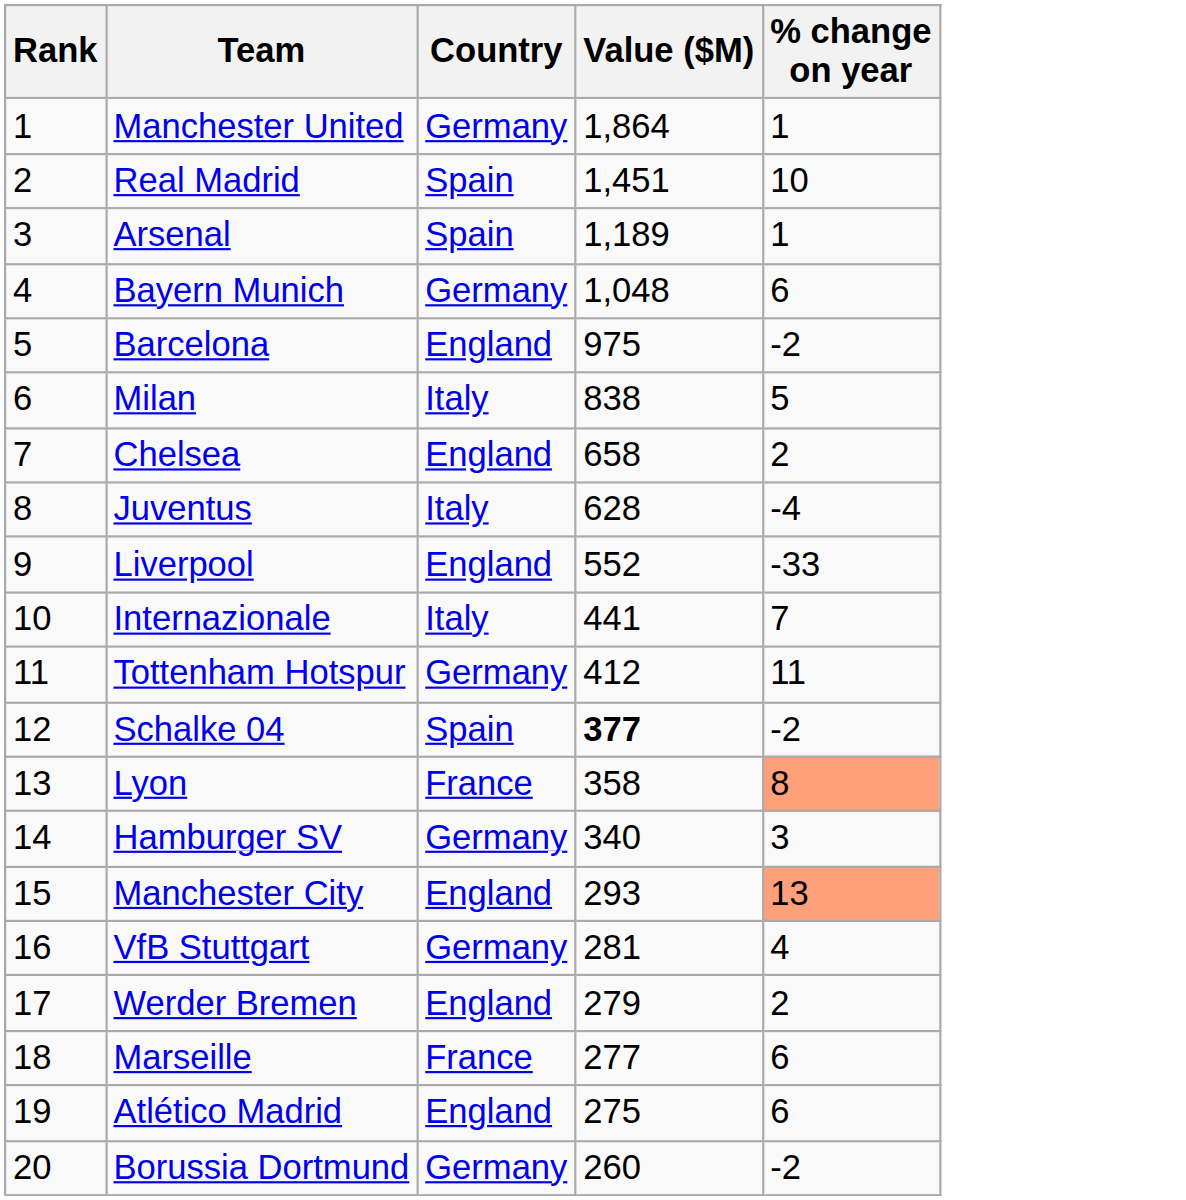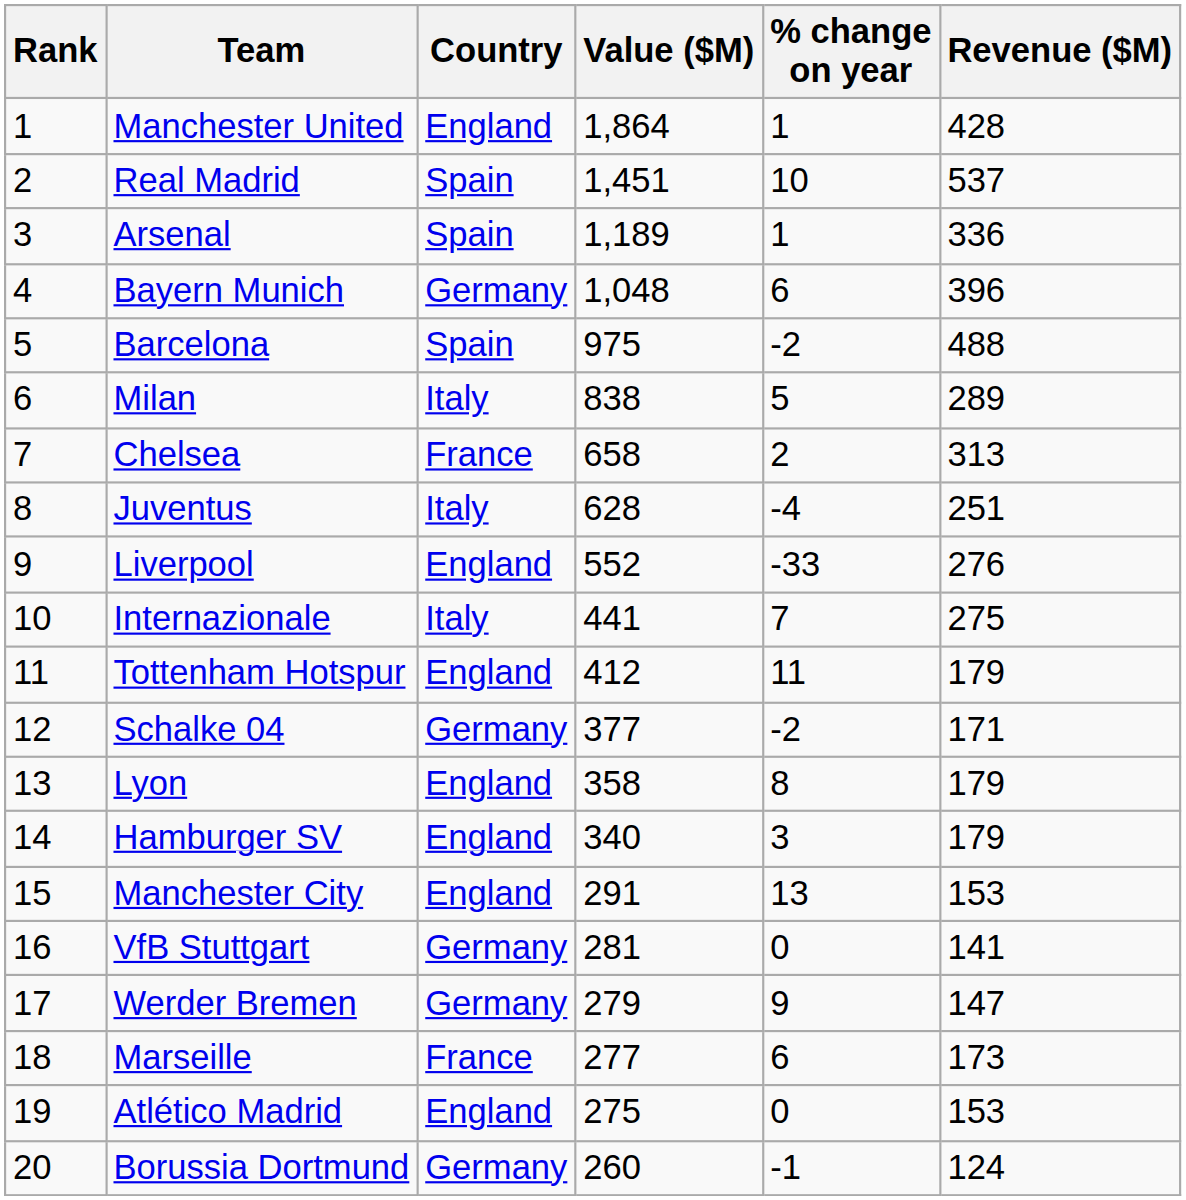+ column: Revenue ($M) | 428 | 537 | 336 | 396 | 488 | 289 | 313 | 251 | 276 | 275 | 179 | 171 | 179 | 179 | 153 | 141 | 147 | 173 | 153 | 124
Manchester United | Country: Germany -> England
Barcelona | Country: England -> Spain
Chelsea | Country: England -> France
Tottenham Hotspur | Country: Germany -> England
Schalke 04 | Country: Spain -> Germany
Schalke 04 | Value ($M): bold -> normal
Lyon | Country: France -> England
Lyon | % change on year: lightsalmon background -> no background
Hamburger SV | Country: Germany -> England
Manchester City | Value ($M): 293 -> 291
Manchester City | % change on year: lightsalmon background -> no background
VfB Stuttgart | % change on year: 4 -> 0
Werder Bremen | Country: England -> Germany
Werder Bremen | % change on year: 2 -> 9
Atlético Madrid | % change on year: 6 -> 0
Borussia Dortmund | % change on year: -2 -> -1
